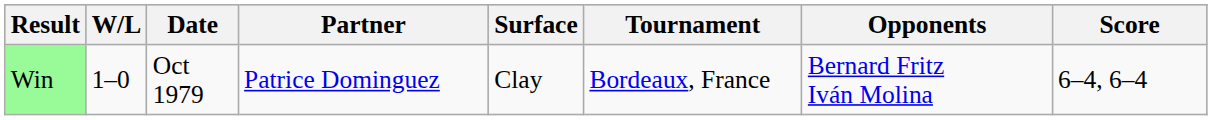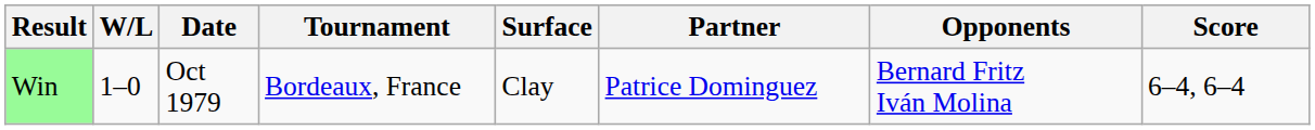columns swapped: Tournament <-> Partner
